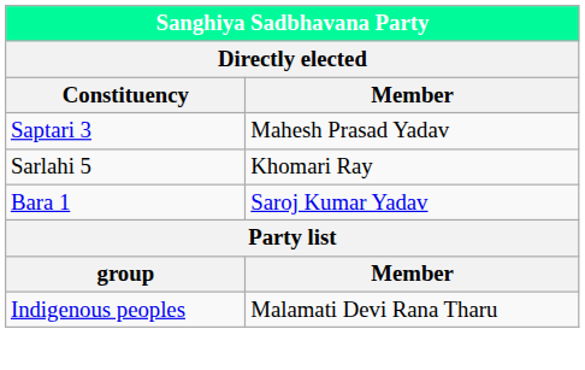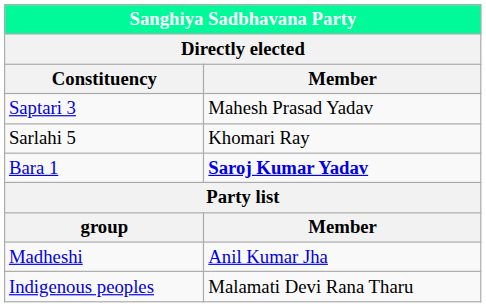Bara 1 | Member: normal -> bold
+ row: Madheshi | Anil Kumar Jha
